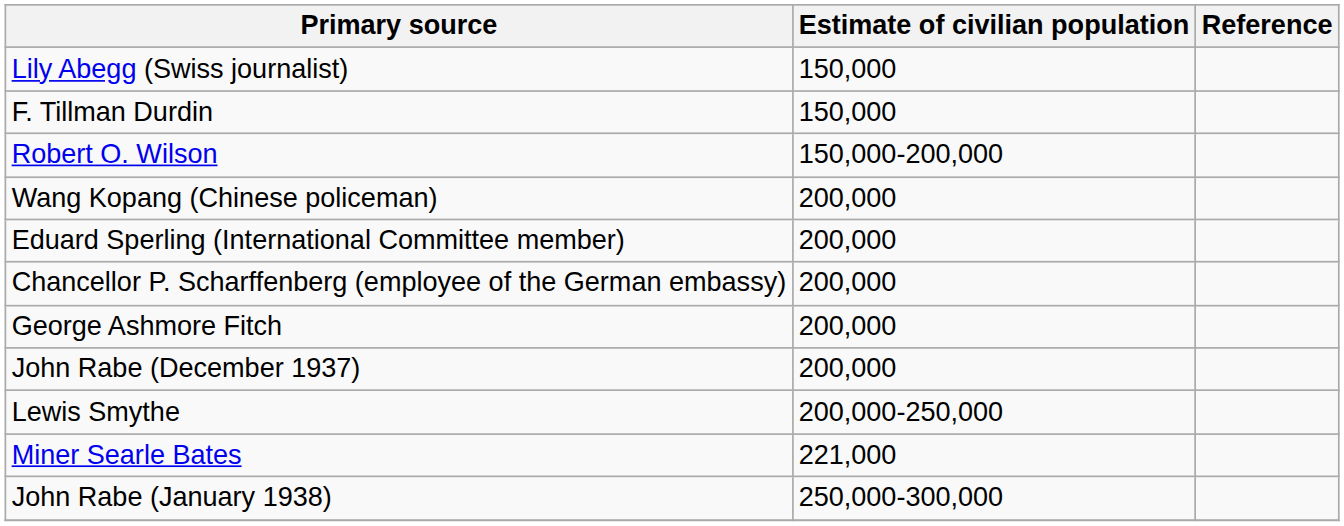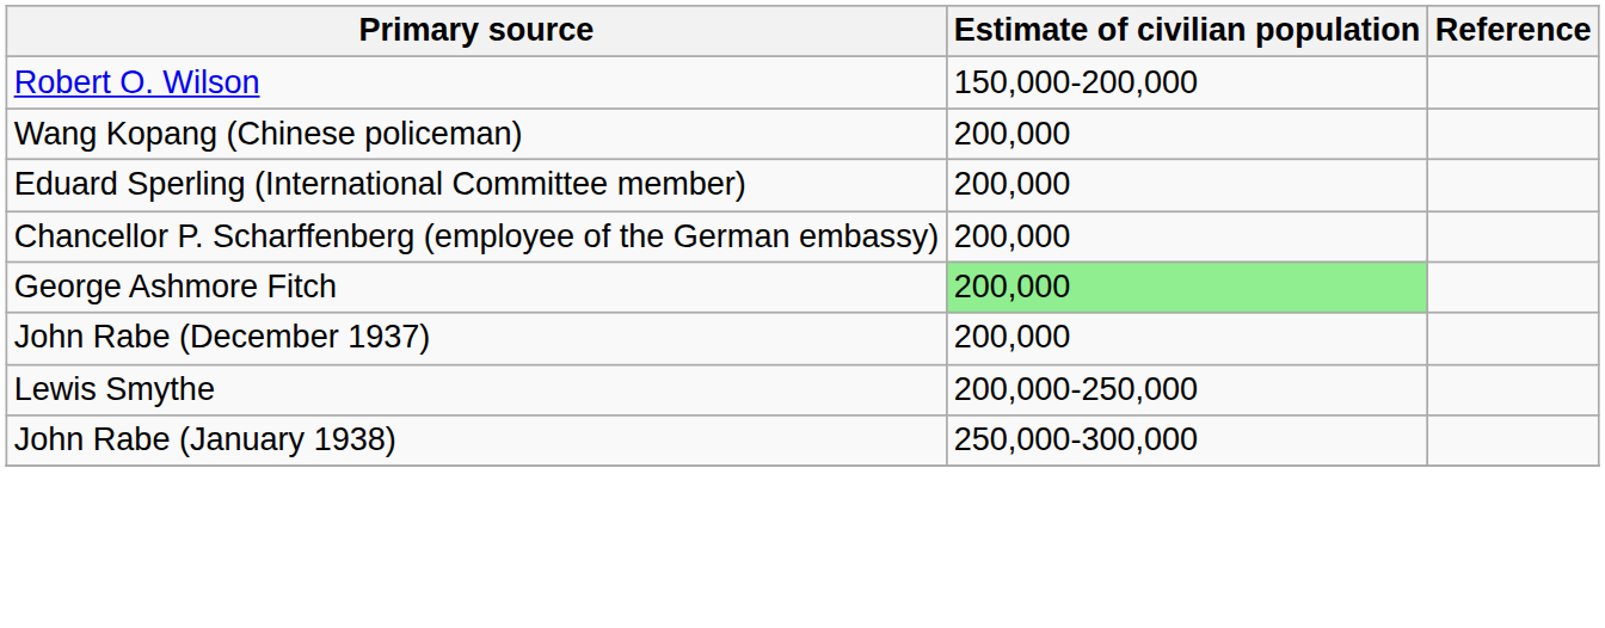- row: Lily Abegg (Swiss journalist) | 150,000
- row: F. Tillman Durdin | 150,000
George Ashmore Fitch | Estimate of civilian population: no background -> lightgreen background
- row: Miner Searle Bates | 221,000
